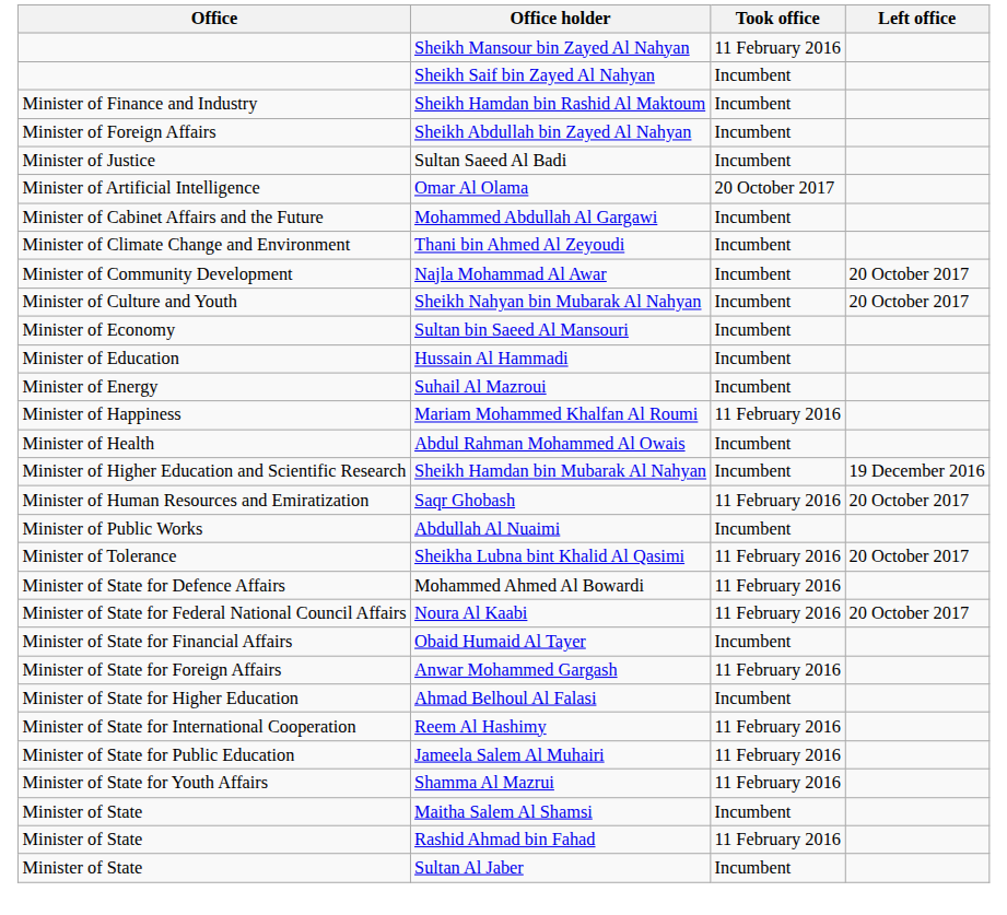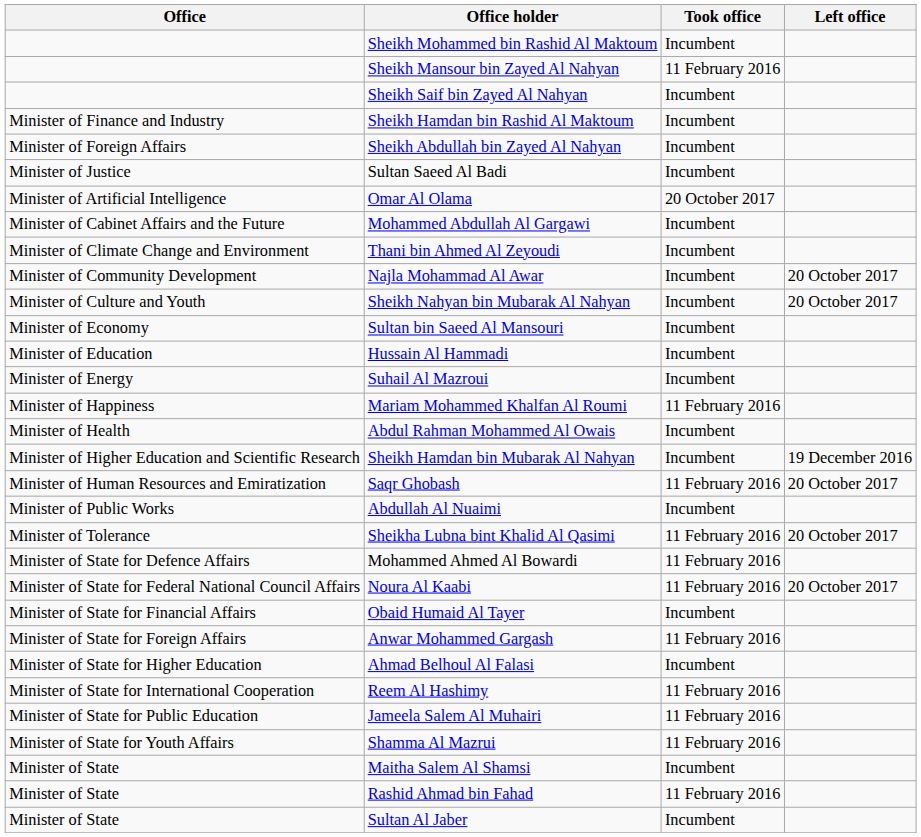+ row: Sheikh Mohammed bin Rashid Al Maktoum | Incumbent
